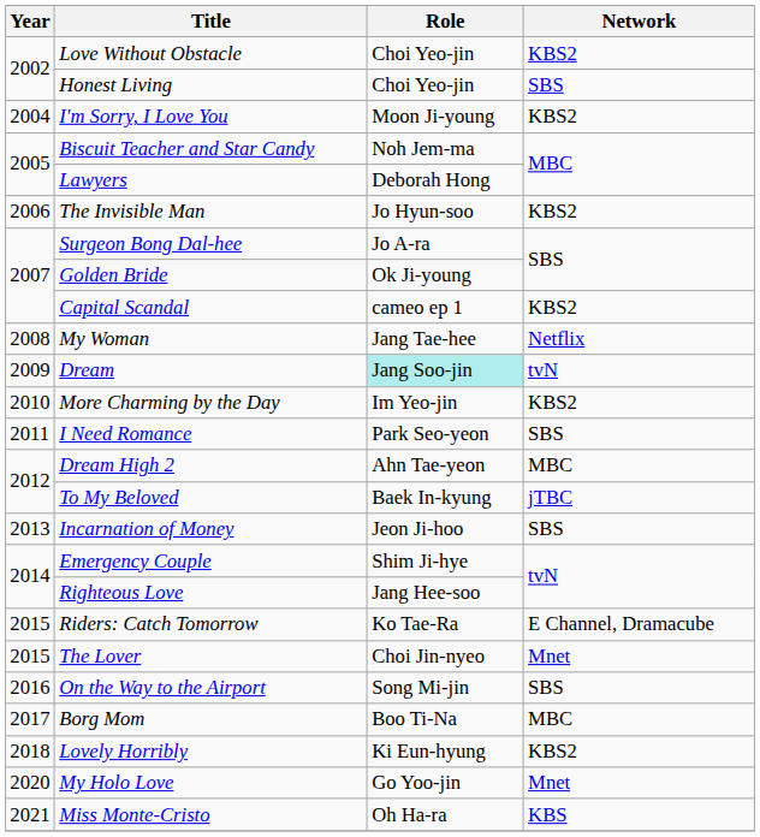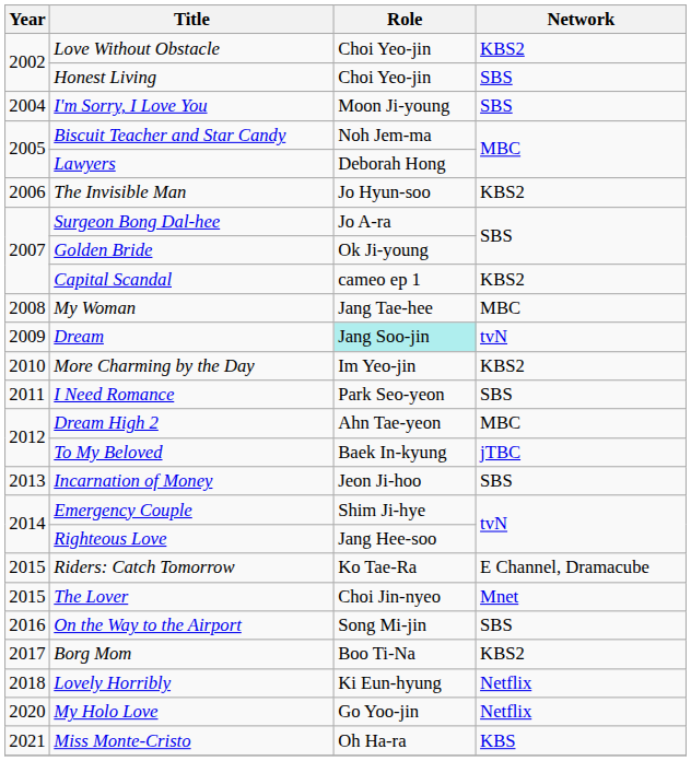I'm Sorry, I Love You | Network: KBS2 -> SBS
My Woman | Network: Netflix -> MBC
Borg Mom | Network: MBC -> KBS2
Lovely Horribly | Network: KBS2 -> Netflix
My Holo Love | Network: Mnet -> Netflix
